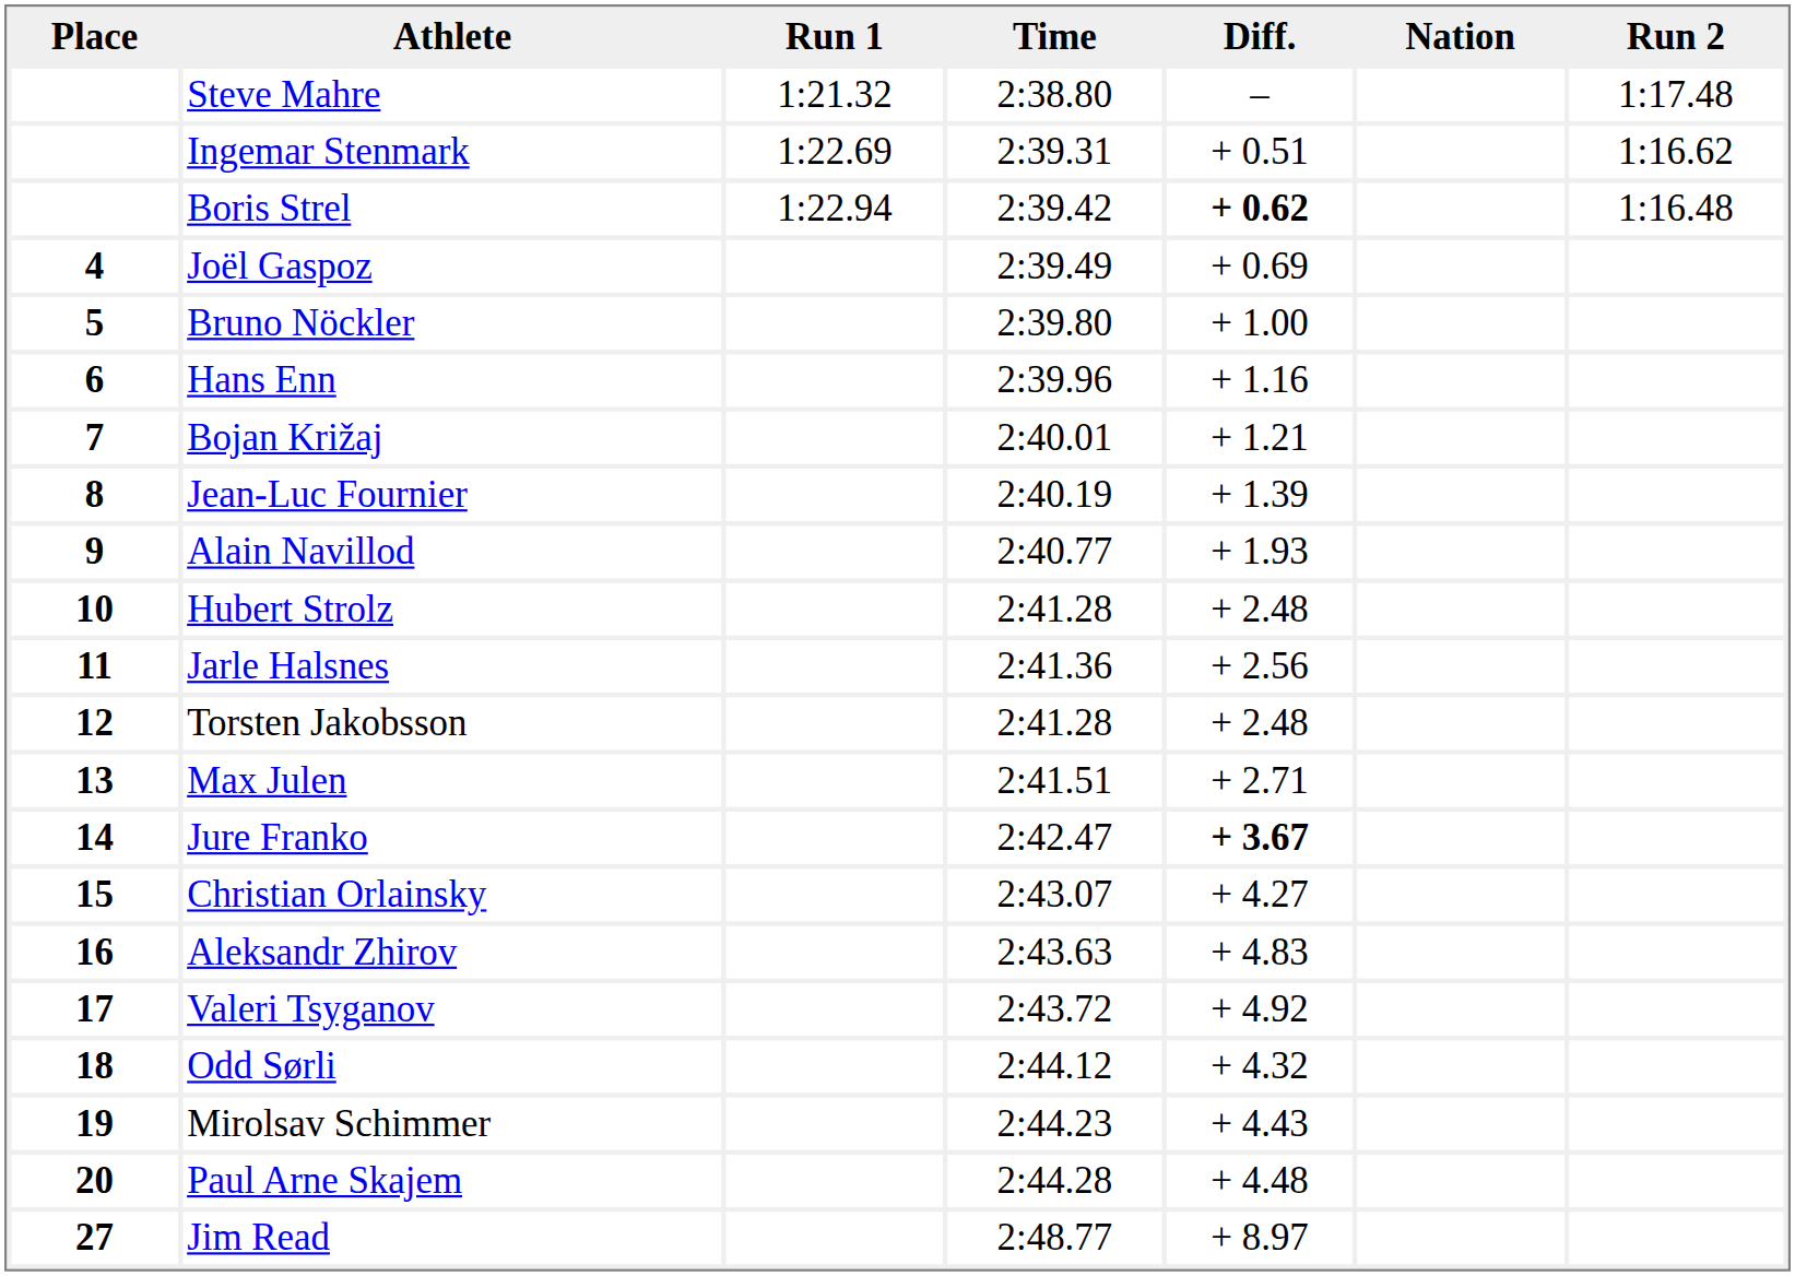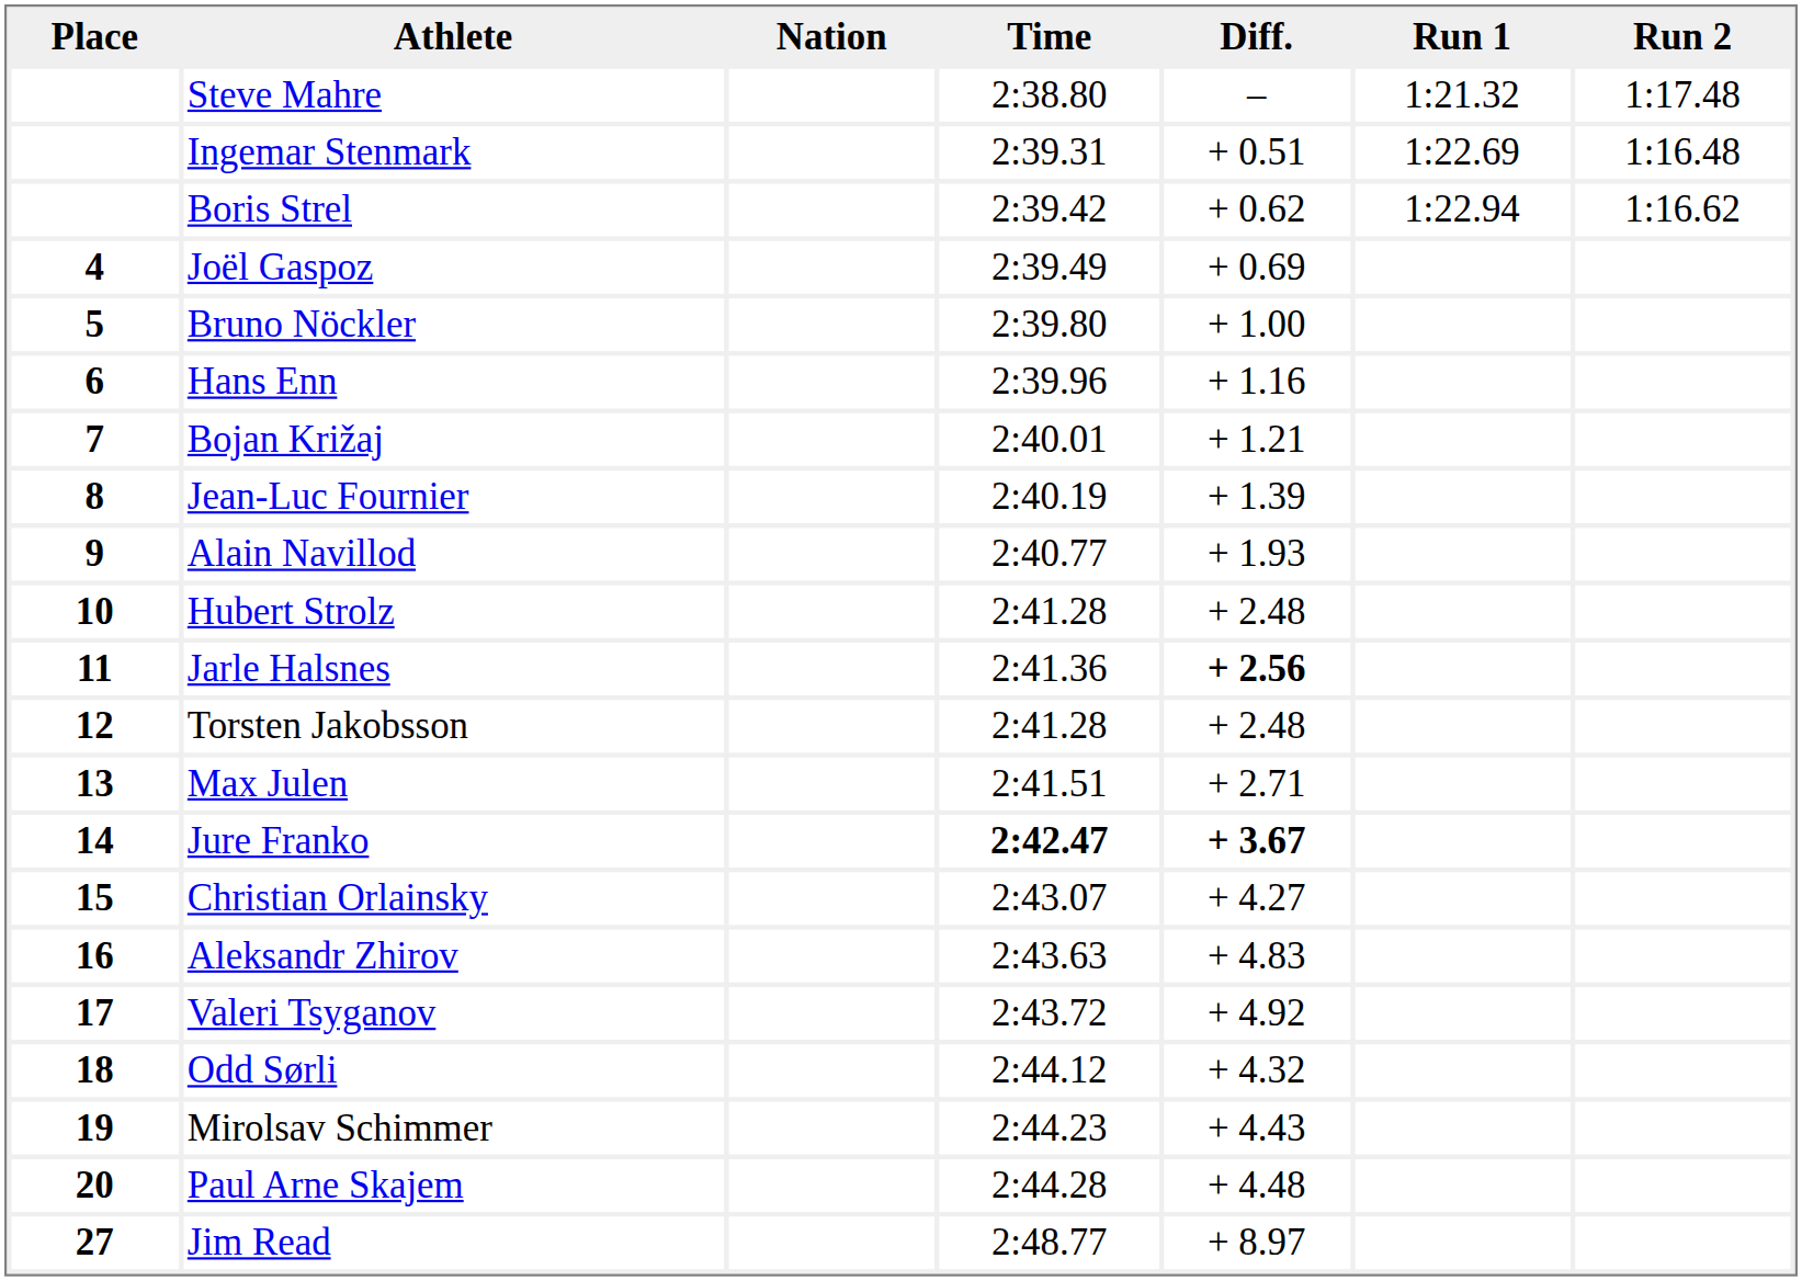columns swapped: Nation <-> Run 1
Ingemar Stenmark | Run 2: 1:16.62 -> 1:16.48
Boris Strel | Diff.: bold -> normal
Boris Strel | Run 2: 1:16.48 -> 1:16.62
Jarle Halsnes | Diff.: normal -> bold
Jure Franko | Time: normal -> bold
